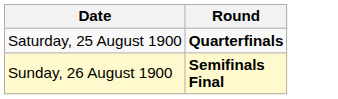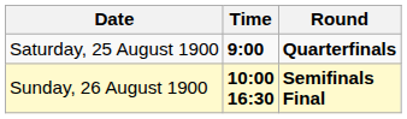+ column: Time | 9:00 | 10:00 16:30
